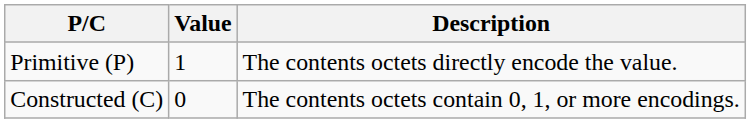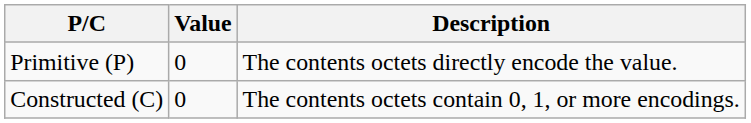Primitive (P) | Value: 1 -> 0
